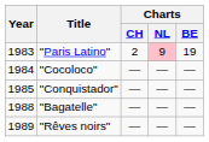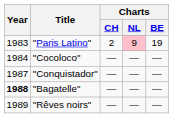"Conquistador" | Year: 1985 -> 1987
"Bagatelle" | Year: normal -> bold
